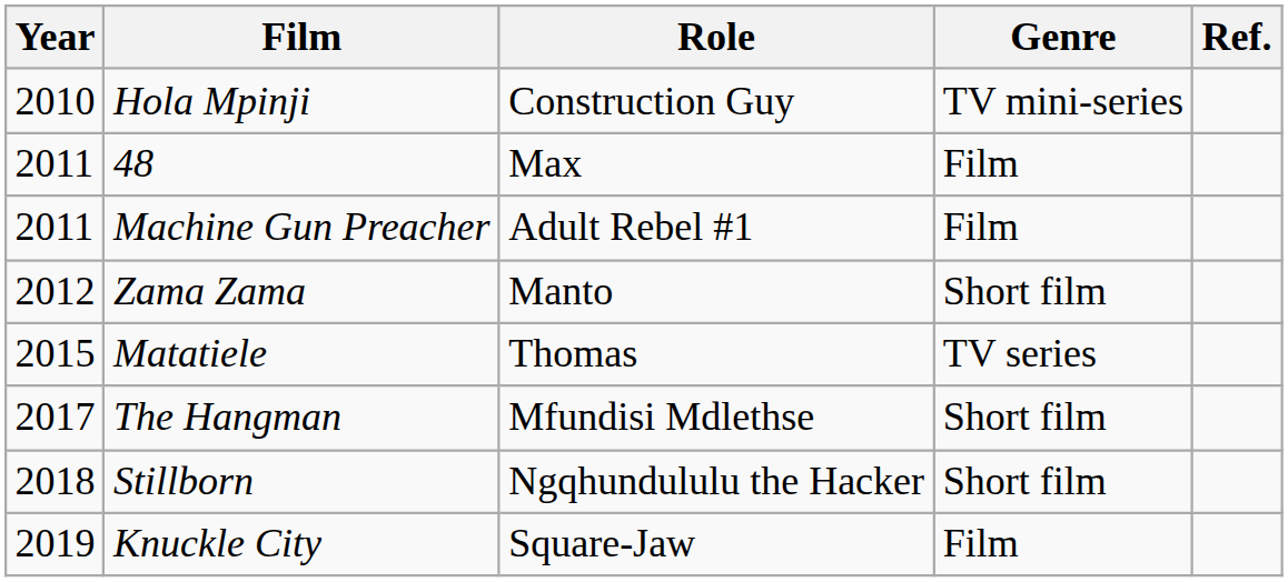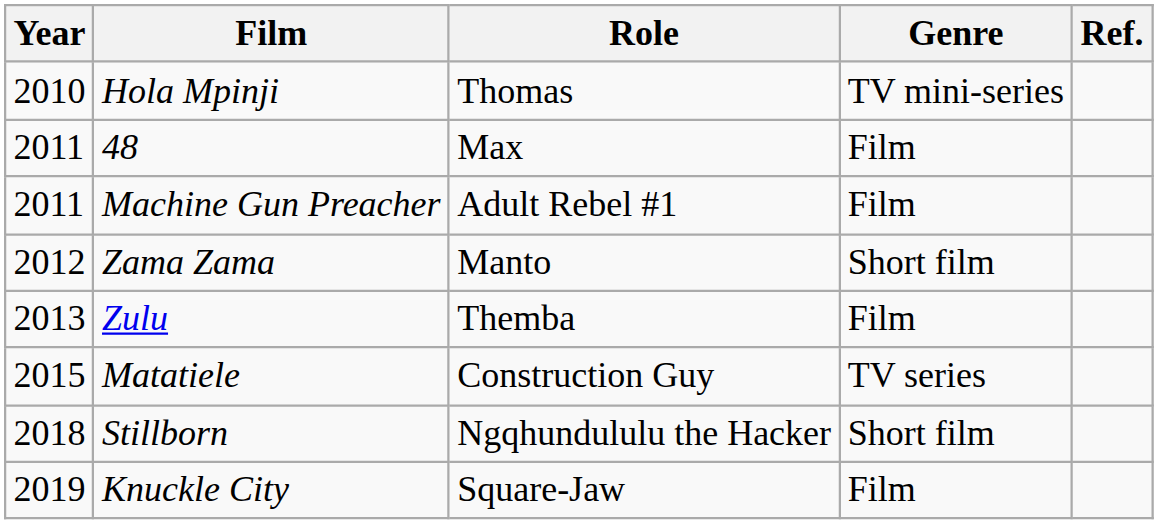Hola Mpinji | Role: Construction Guy -> Thomas
+ row: 2013 | Zulu | Themba | Film
Matatiele | Role: Thomas -> Construction Guy
- row: 2017 | The Hangman | Mfundisi Mdlethse | Short film
